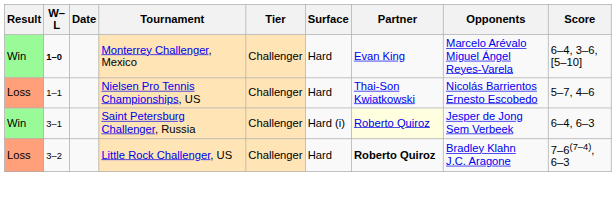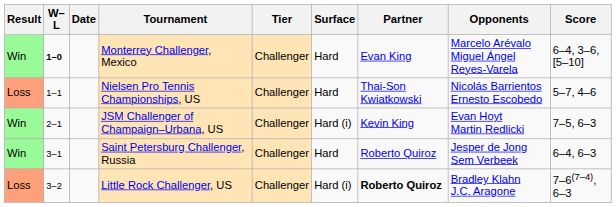+ row: Win | 2–1 | JSM Challenger of Champaign–Urbana, US | Challenger | Hard (i) | Kevin King | Evan Hoyt Martin Redlicki | 7–5, 6–3
Saint Petersburg Challenger, Russia | Surface: Hard (i) -> Hard
Saint Petersburg Challenger, Russia | Partner: lightyellow background -> no background
Little Rock Challenger, US | Surface: Hard -> Hard (i)
